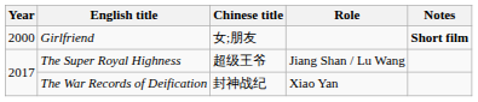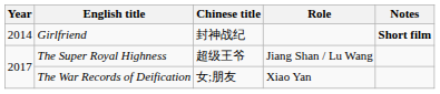Girlfriend | Year: 2000 -> 2014
Girlfriend | Chinese title: 女;朋友 -> 封神战纪
The War Records of Deification | Chinese title: 封神战纪 -> 女;朋友
